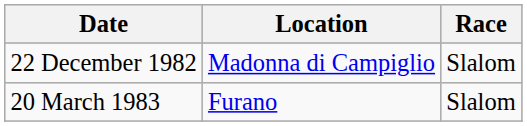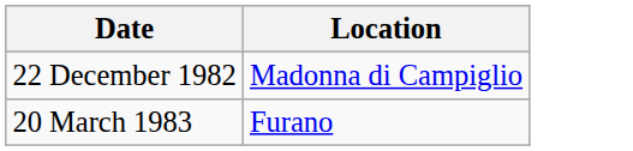- column: Race | Slalom | Slalom
